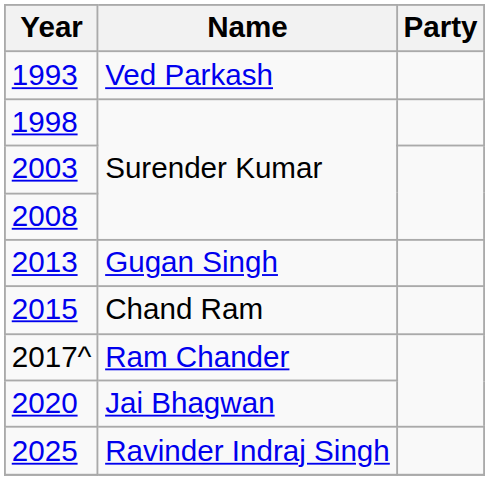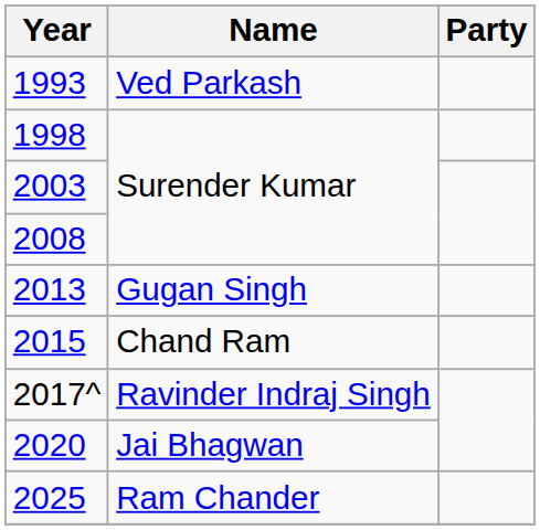2017^ | Name: Ram Chander -> Ravinder Indraj Singh
2025 | Name: Ravinder Indraj Singh -> Ram Chander
